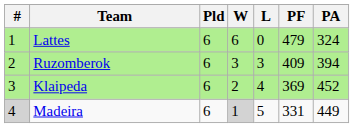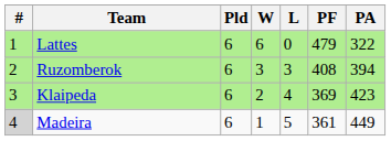Lattes | PA: 324 -> 322
Ruzomberok | PF: 409 -> 408
Klaipeda | PA: 452 -> 423
Madeira | W: lightgrey background -> no background
Madeira | PF: 331 -> 361
